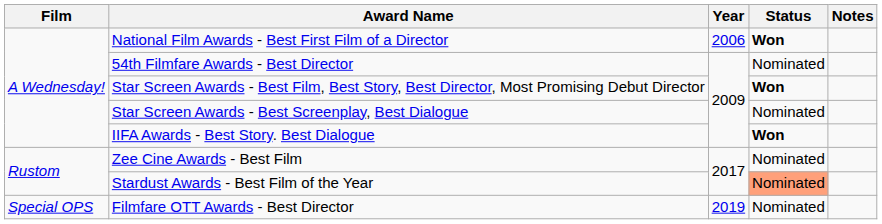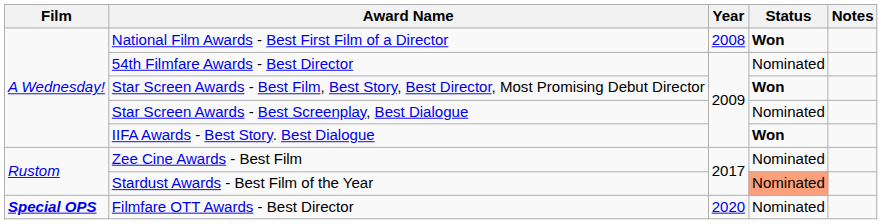National Film Awards - Best First Film of a Director | Year: 2006 -> 2008
Filmfare OTT Awards - Best Director | Film: normal -> bold
Filmfare OTT Awards - Best Director | Year: 2019 -> 2020
